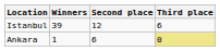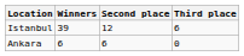Ankara | Winners: 1 -> 6
Ankara | Third place: khaki background -> no background
